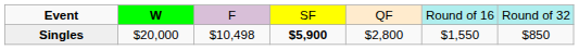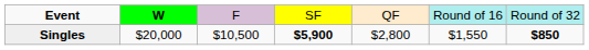Singles | column 3: $10,498 -> $10,500
Singles | column 7: normal -> bold
